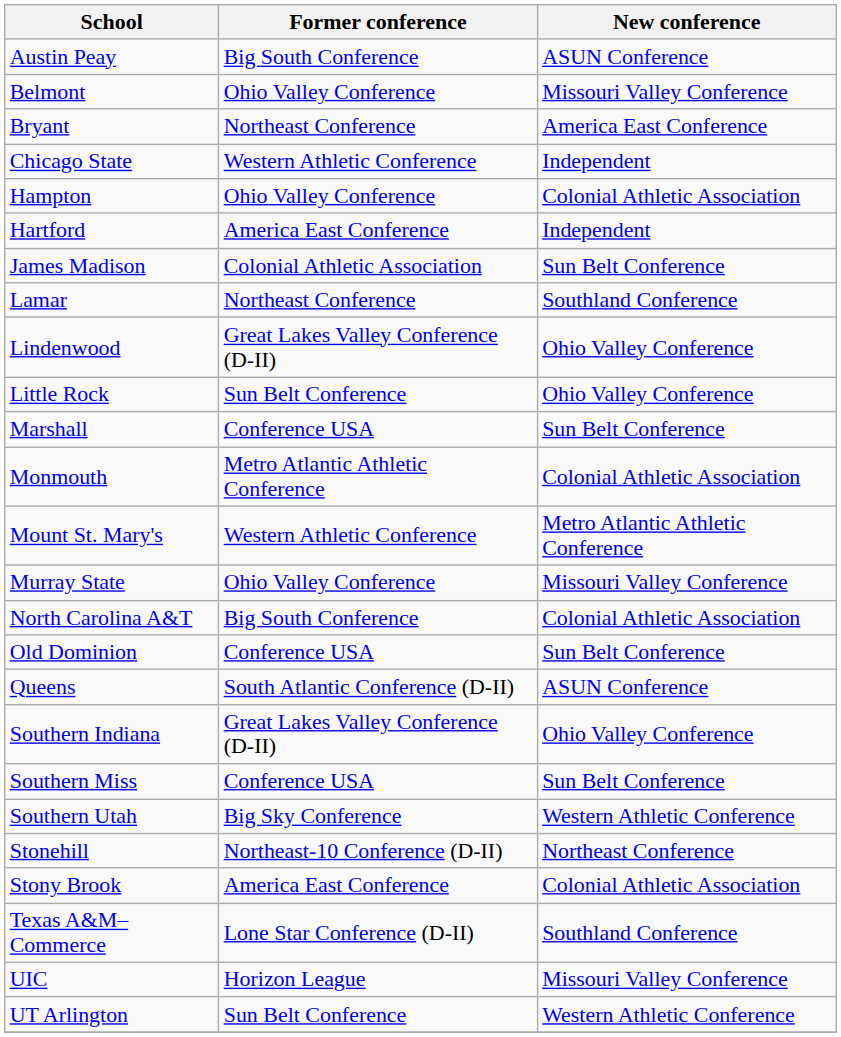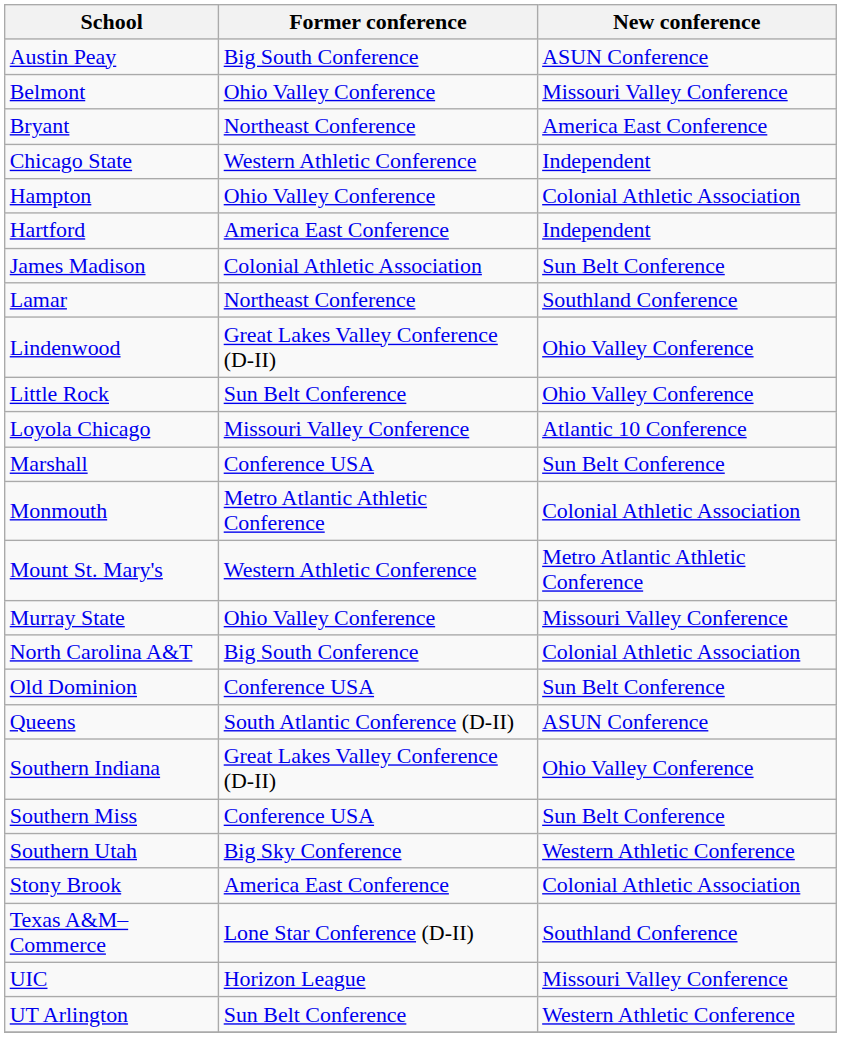+ row: Loyola Chicago | Missouri Valley Conference | Atlantic 10 Conference
- row: Stonehill | Northeast-10 Conference (D-II) | Northeast Conference
